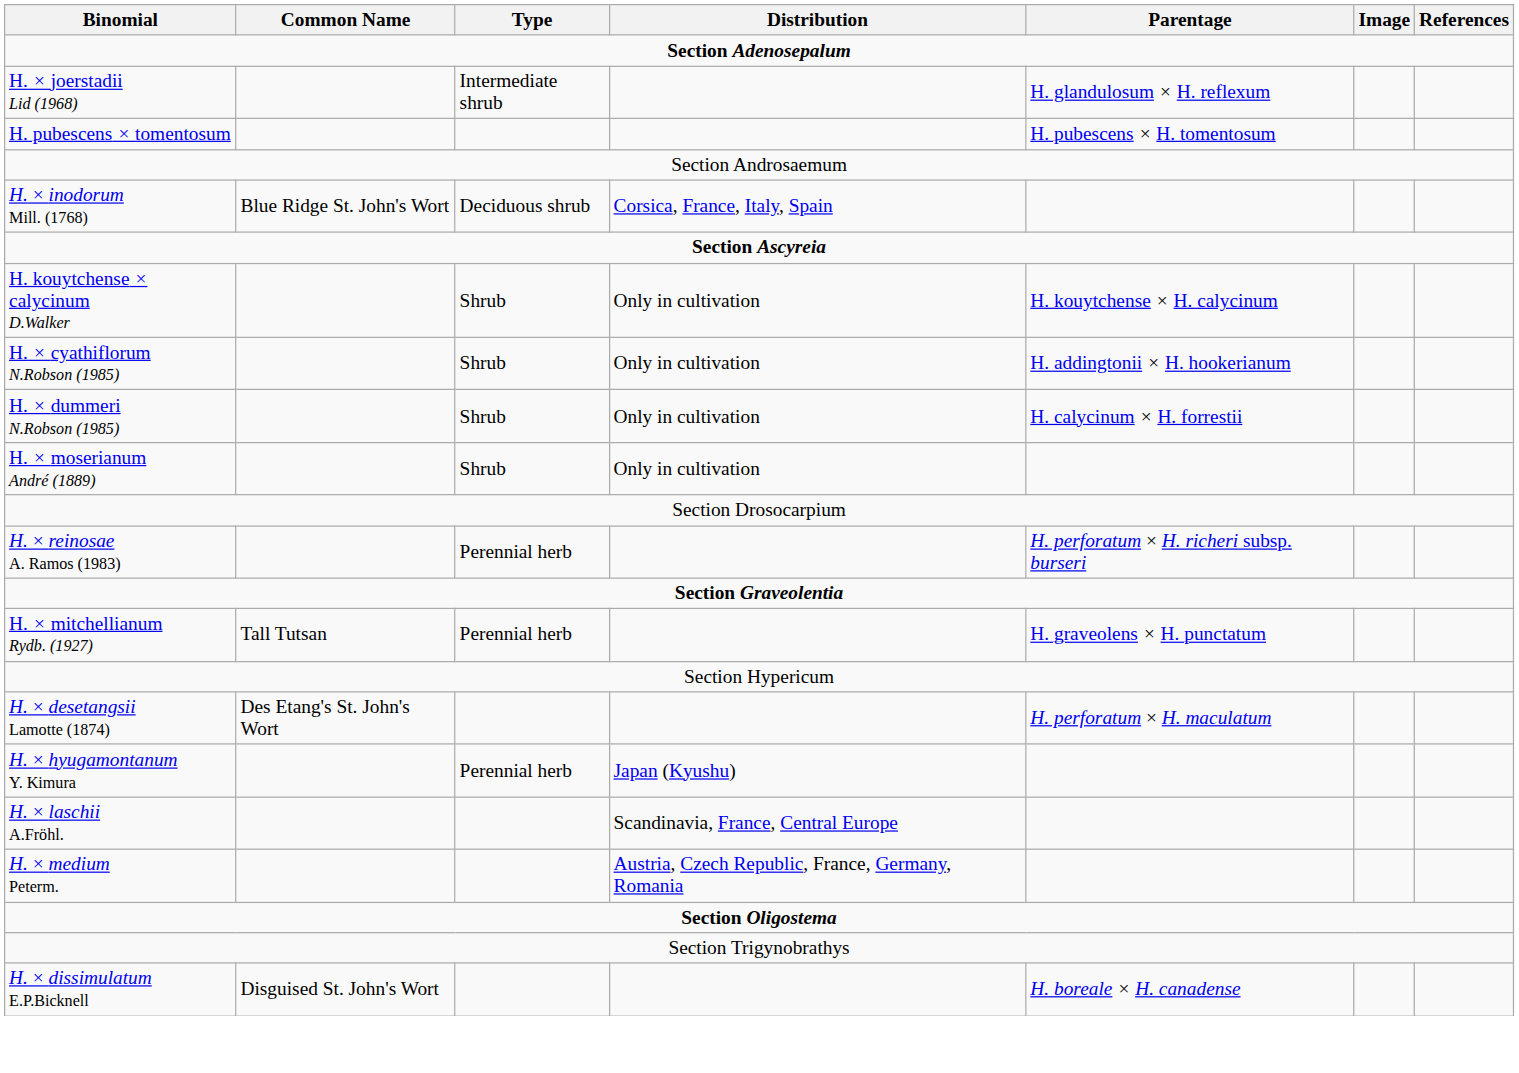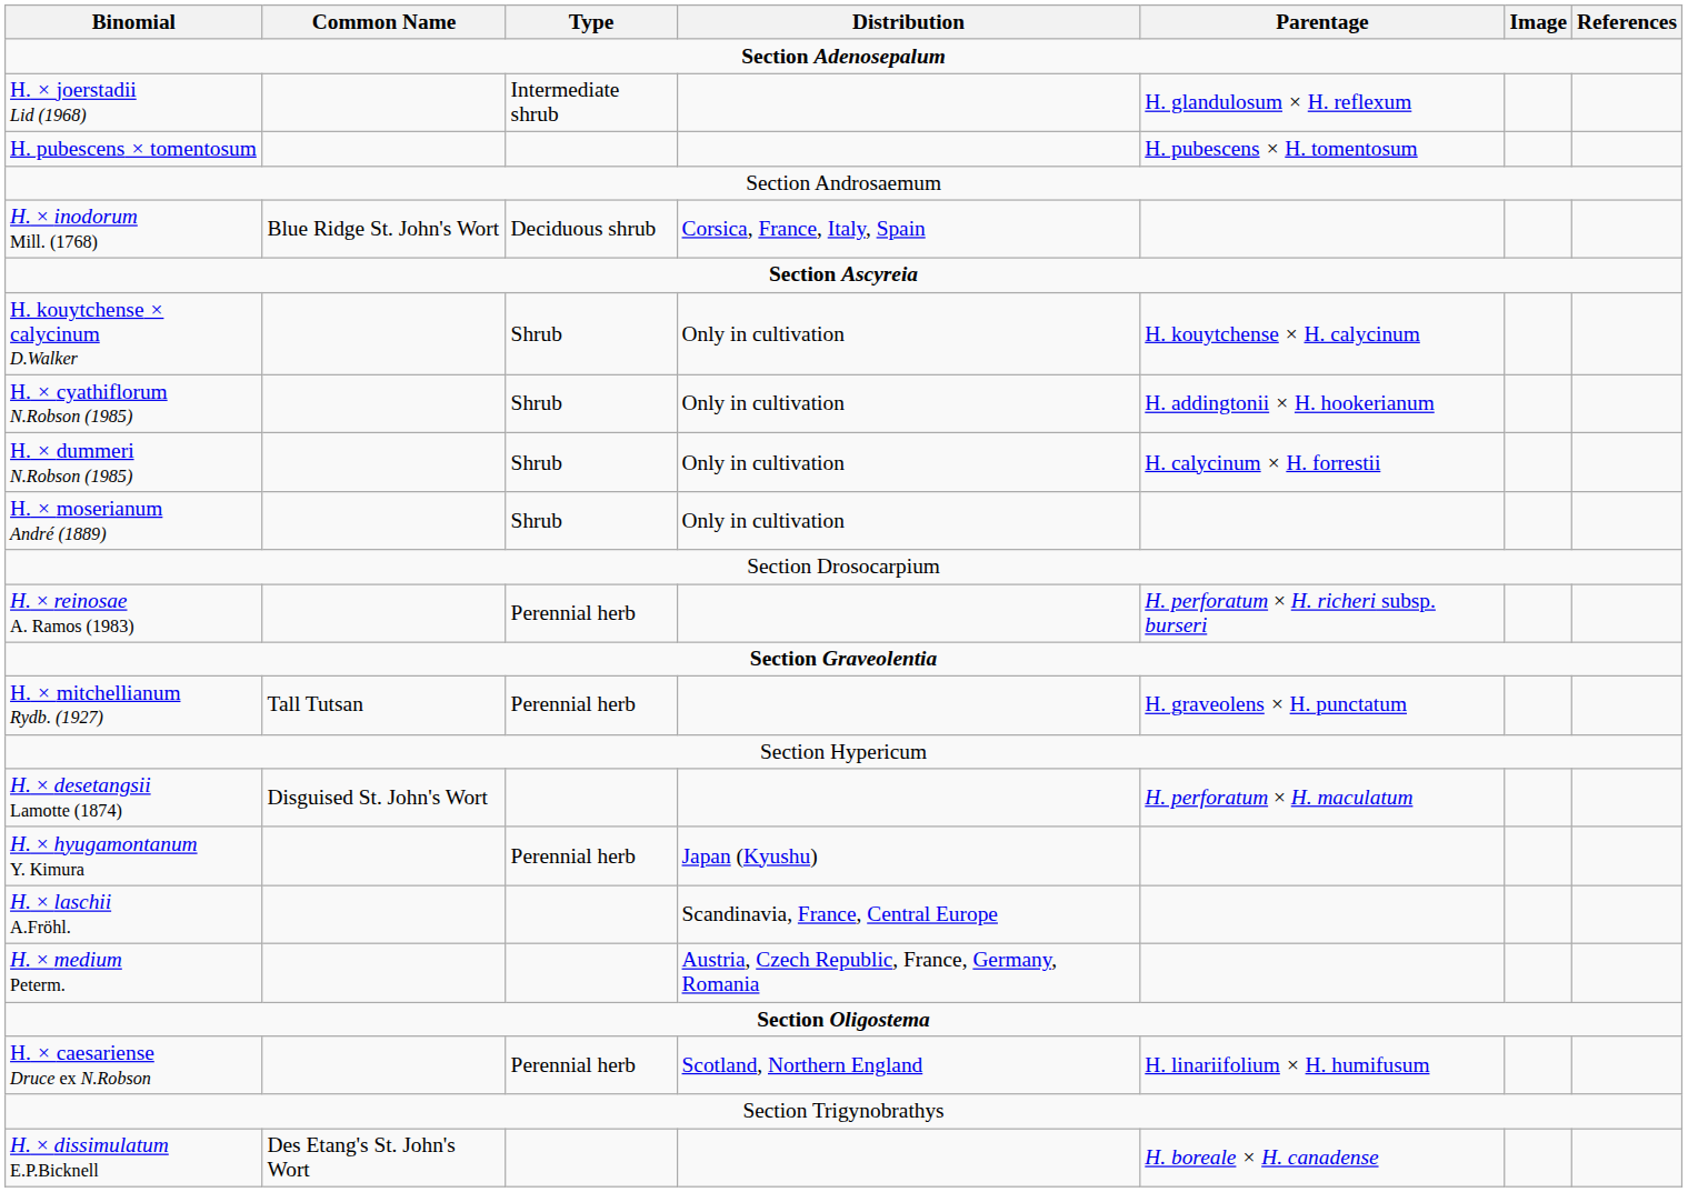H. × desetangsii Lamotte (1874) | Common Name: Des Etang's St. John's Wort -> Disguised St. John's Wort
+ row: H. × caesariense Druce ex N.Robson | Perennial herb | Scotland, Northern England | H. linariifolium × H. humifusum
H. × dissimulatum E.P.Bicknell | Common Name: Disguised St. John's Wort -> Des Etang's St. John's Wort
